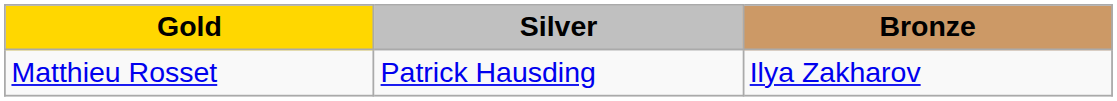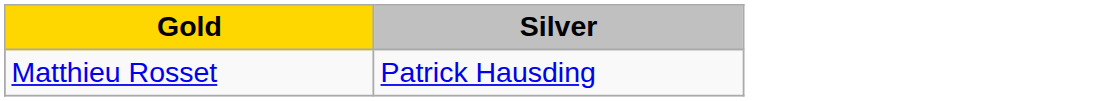- column: Bronze | Ilya Zakharov
